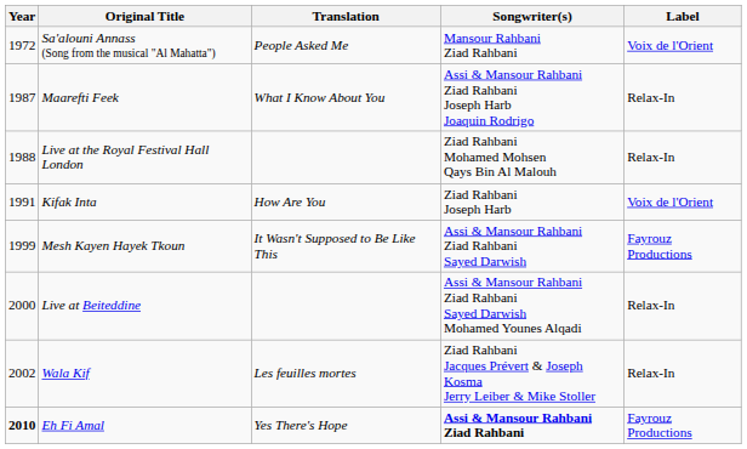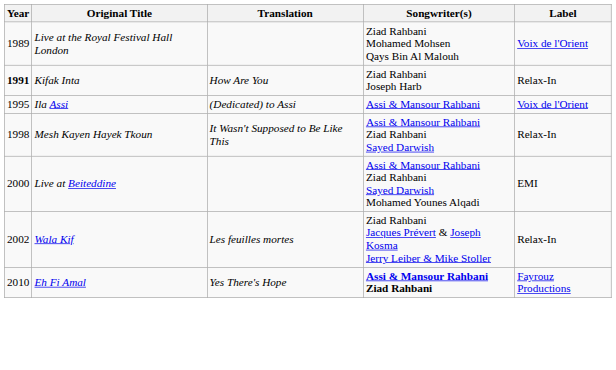- row: 1972 | Sa'alouni Annass (Song from the musical "Al Mahatta") | People Asked Me | Mansour Rahbani Ziad Rahbani | Voix de l'Orient
- row: 1987 | Maarefti Feek | What I Know About You | Assi & Mansour Rahbani Ziad Rahbani Joseph Harb Joaquin Rodrigo | Relax-In
Live at the Royal Festival Hall London | Year: 1988 -> 1989
Live at the Royal Festival Hall London | Label: Relax-In -> Voix de l'Orient
Kifak Inta | Year: normal -> bold
Kifak Inta | Label: Voix de l'Orient -> Relax-In
+ row: 1995 | Ila Assi | (Dedicated) to Assi | Assi & Mansour Rahbani | Voix de l'Orient
Mesh Kayen Hayek Tkoun | Year: 1999 -> 1998
Mesh Kayen Hayek Tkoun | Label: Fayrouz Productions -> Relax-In
Live at Beiteddine | Label: Relax-In -> EMI
Eh Fi Amal | Year: bold -> normal
